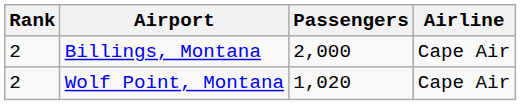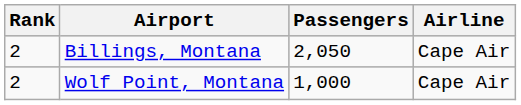Billings, Montana | Passengers: 2,000 -> 2,050
Wolf Point, Montana | Passengers: 1,020 -> 1,000
